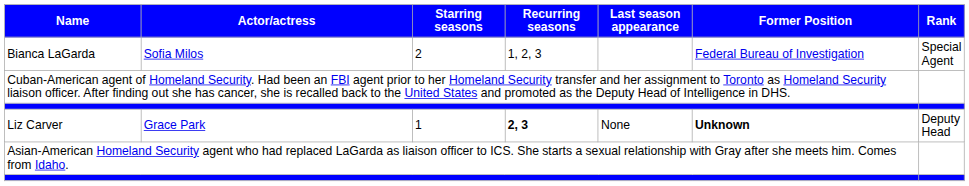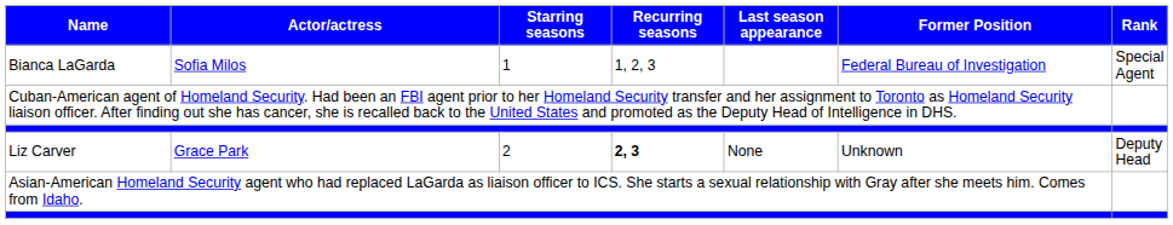Bianca LaGarda | Starring seasons: 2 -> 1
Liz Carver | Starring seasons: 1 -> 2
Liz Carver | Former Position: bold -> normal
